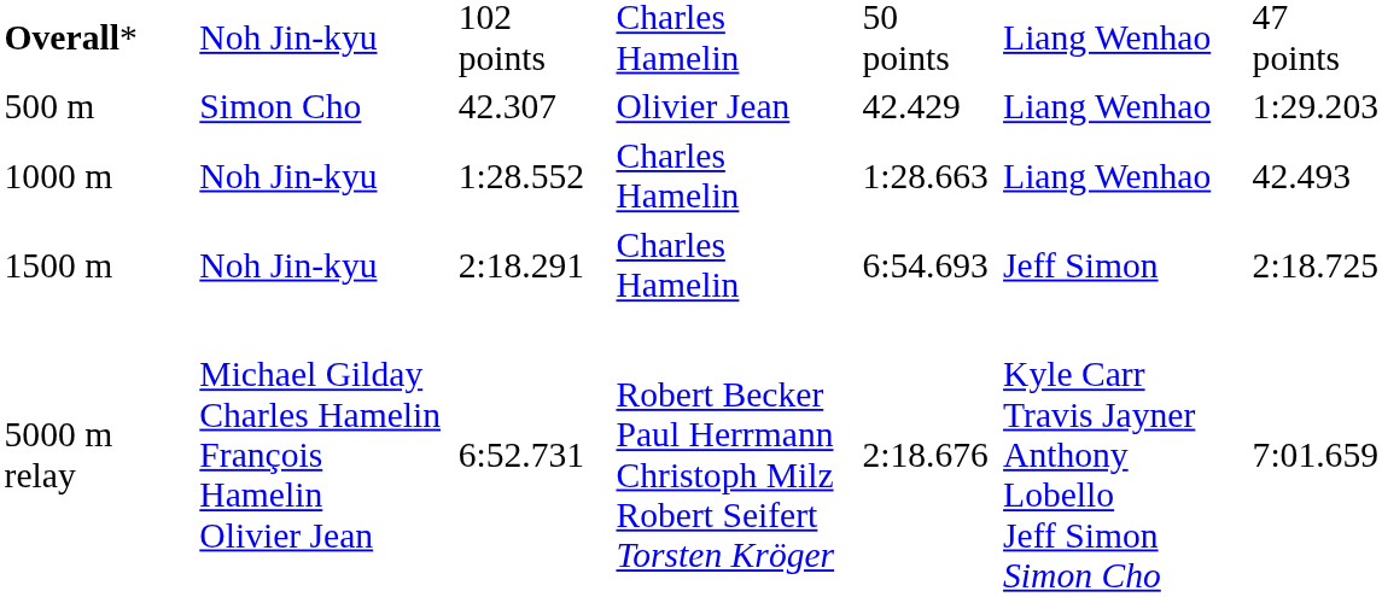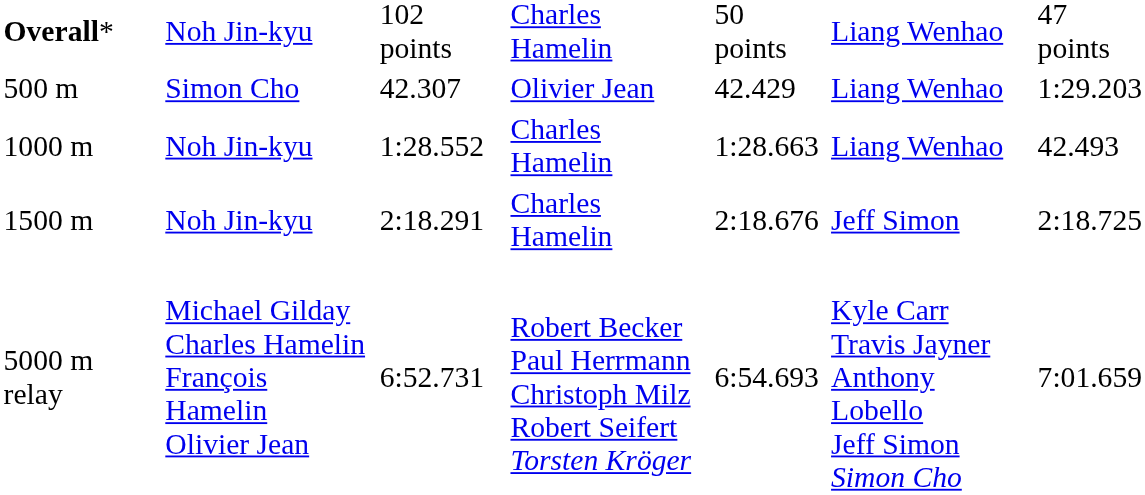1500 m | column 5: 6:54.693 -> 2:18.676
5000 m relay | column 5: 2:18.676 -> 6:54.693
